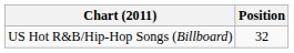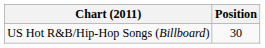US Hot R&B/Hip-Hop Songs (Billboard) | Position: 32 -> 30
